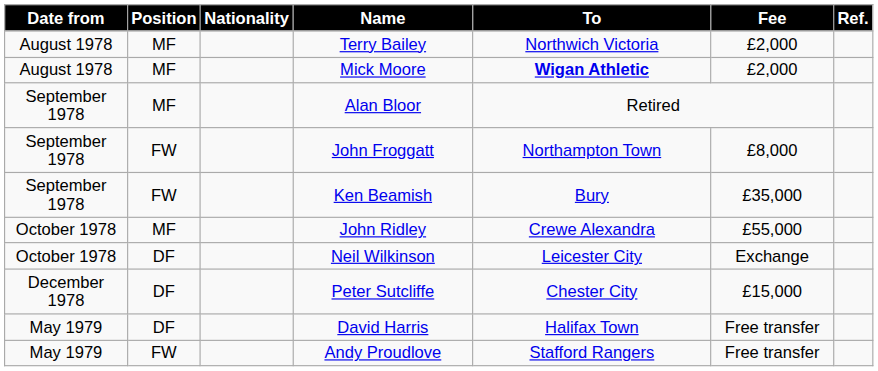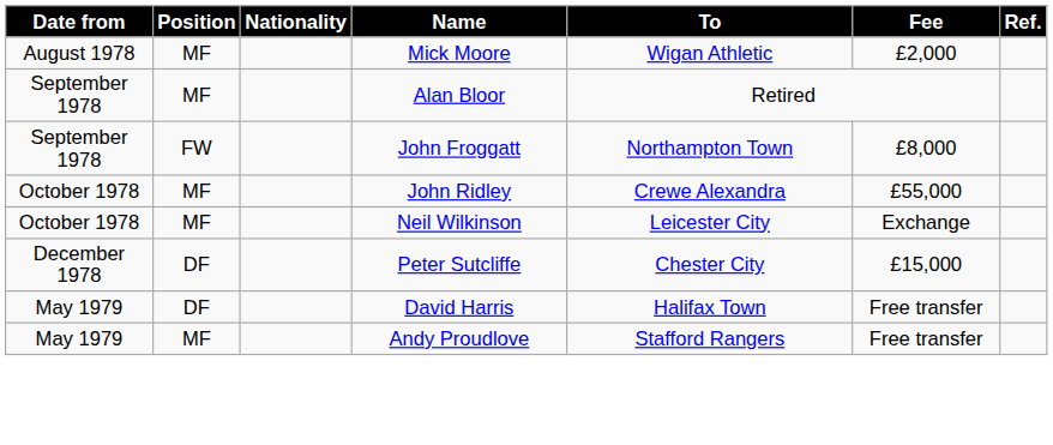- row: August 1978 | MF | Terry Bailey | Northwich Victoria | £2,000
Mick Moore | To: bold -> normal
- row: September 1978 | FW | Ken Beamish | Bury | £35,000
Neil Wilkinson | Position: DF -> MF
Andy Proudlove | Position: FW -> MF
